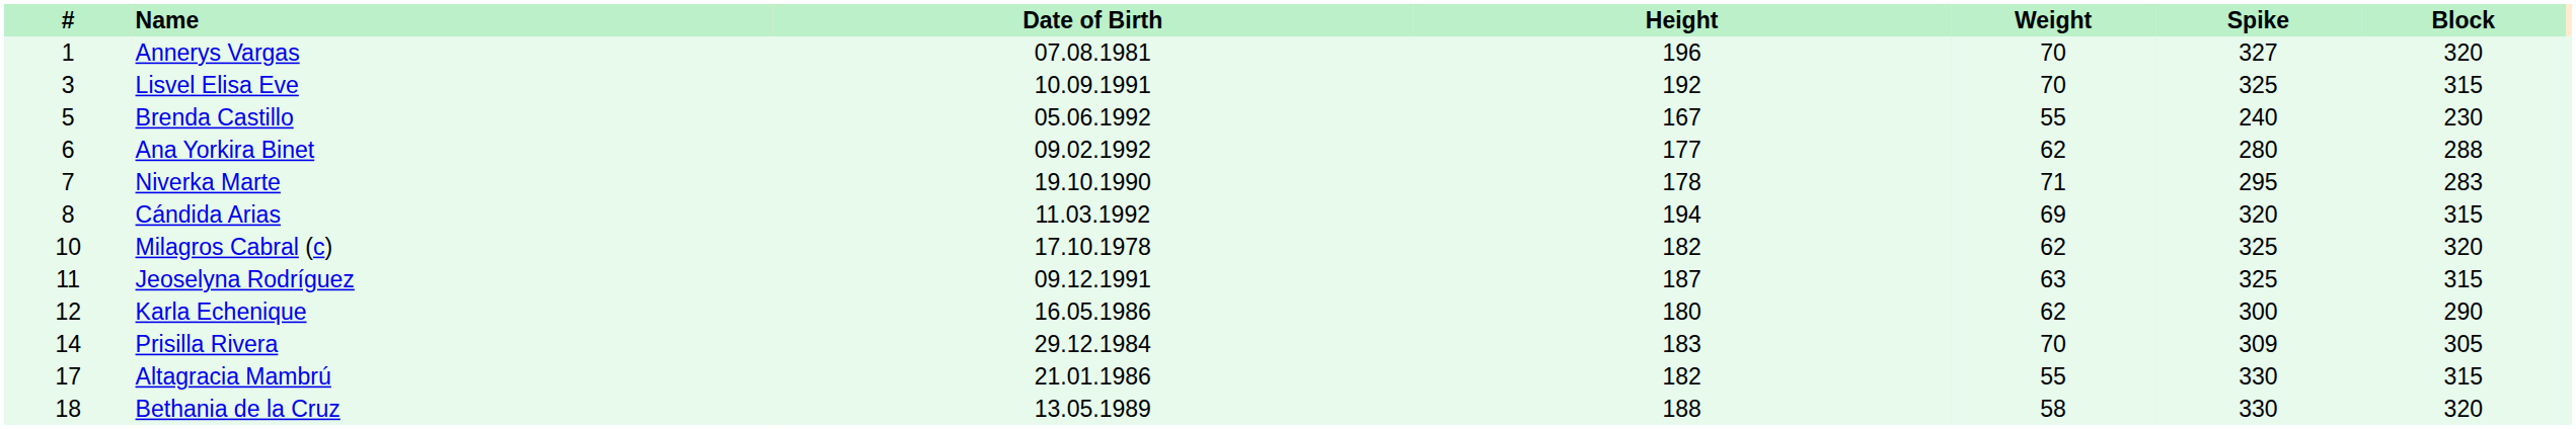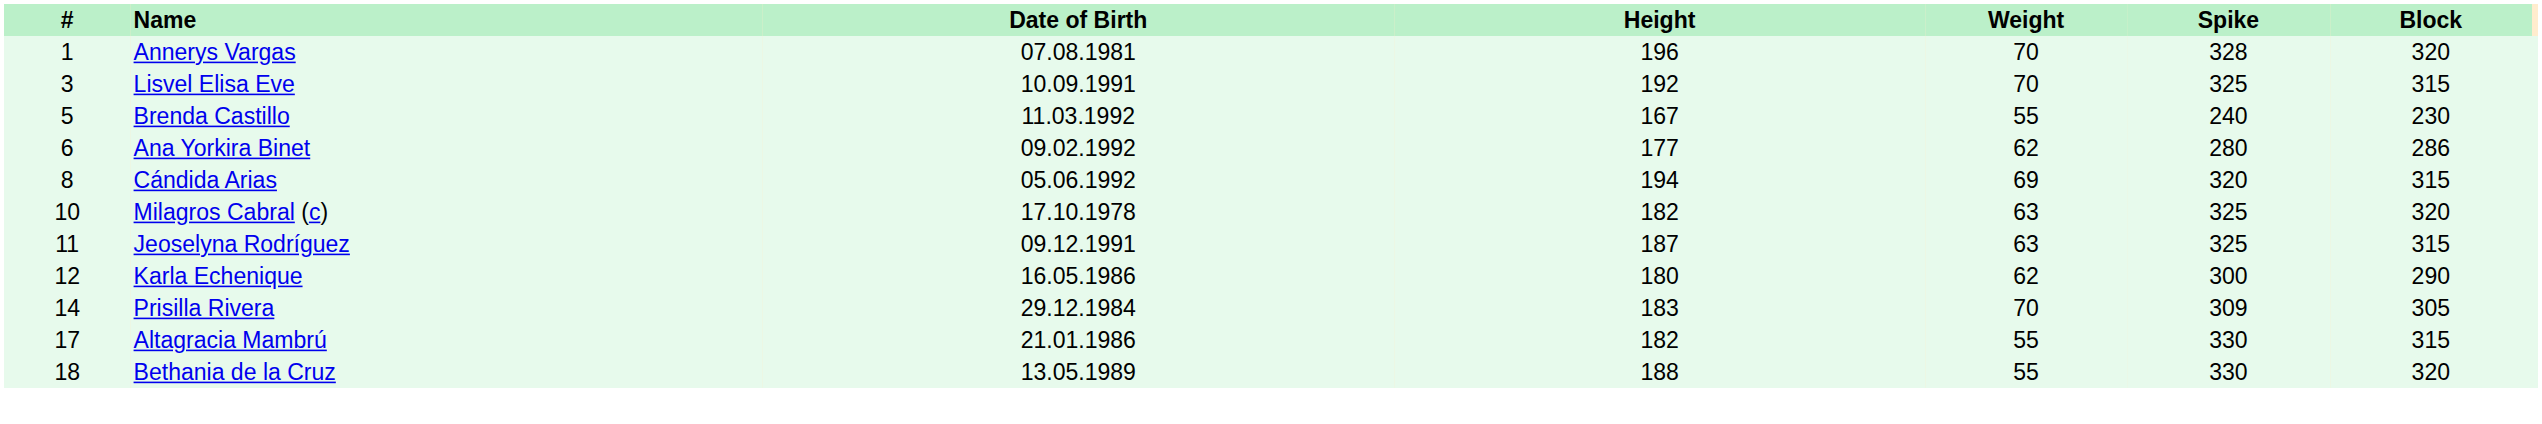Annerys Vargas | Spike: 327 -> 328
Brenda Castillo | Date of Birth: 05.06.1992 -> 11.03.1992
Ana Yorkira Binet | Block: 288 -> 286
- row: 7 | Niverka Marte | 19.10.1990 | 178 | 71 | 295 | 283
Cándida Arias | Date of Birth: 11.03.1992 -> 05.06.1992
Milagros Cabral (c) | Weight: 62 -> 63
Bethania de la Cruz | Weight: 58 -> 55
